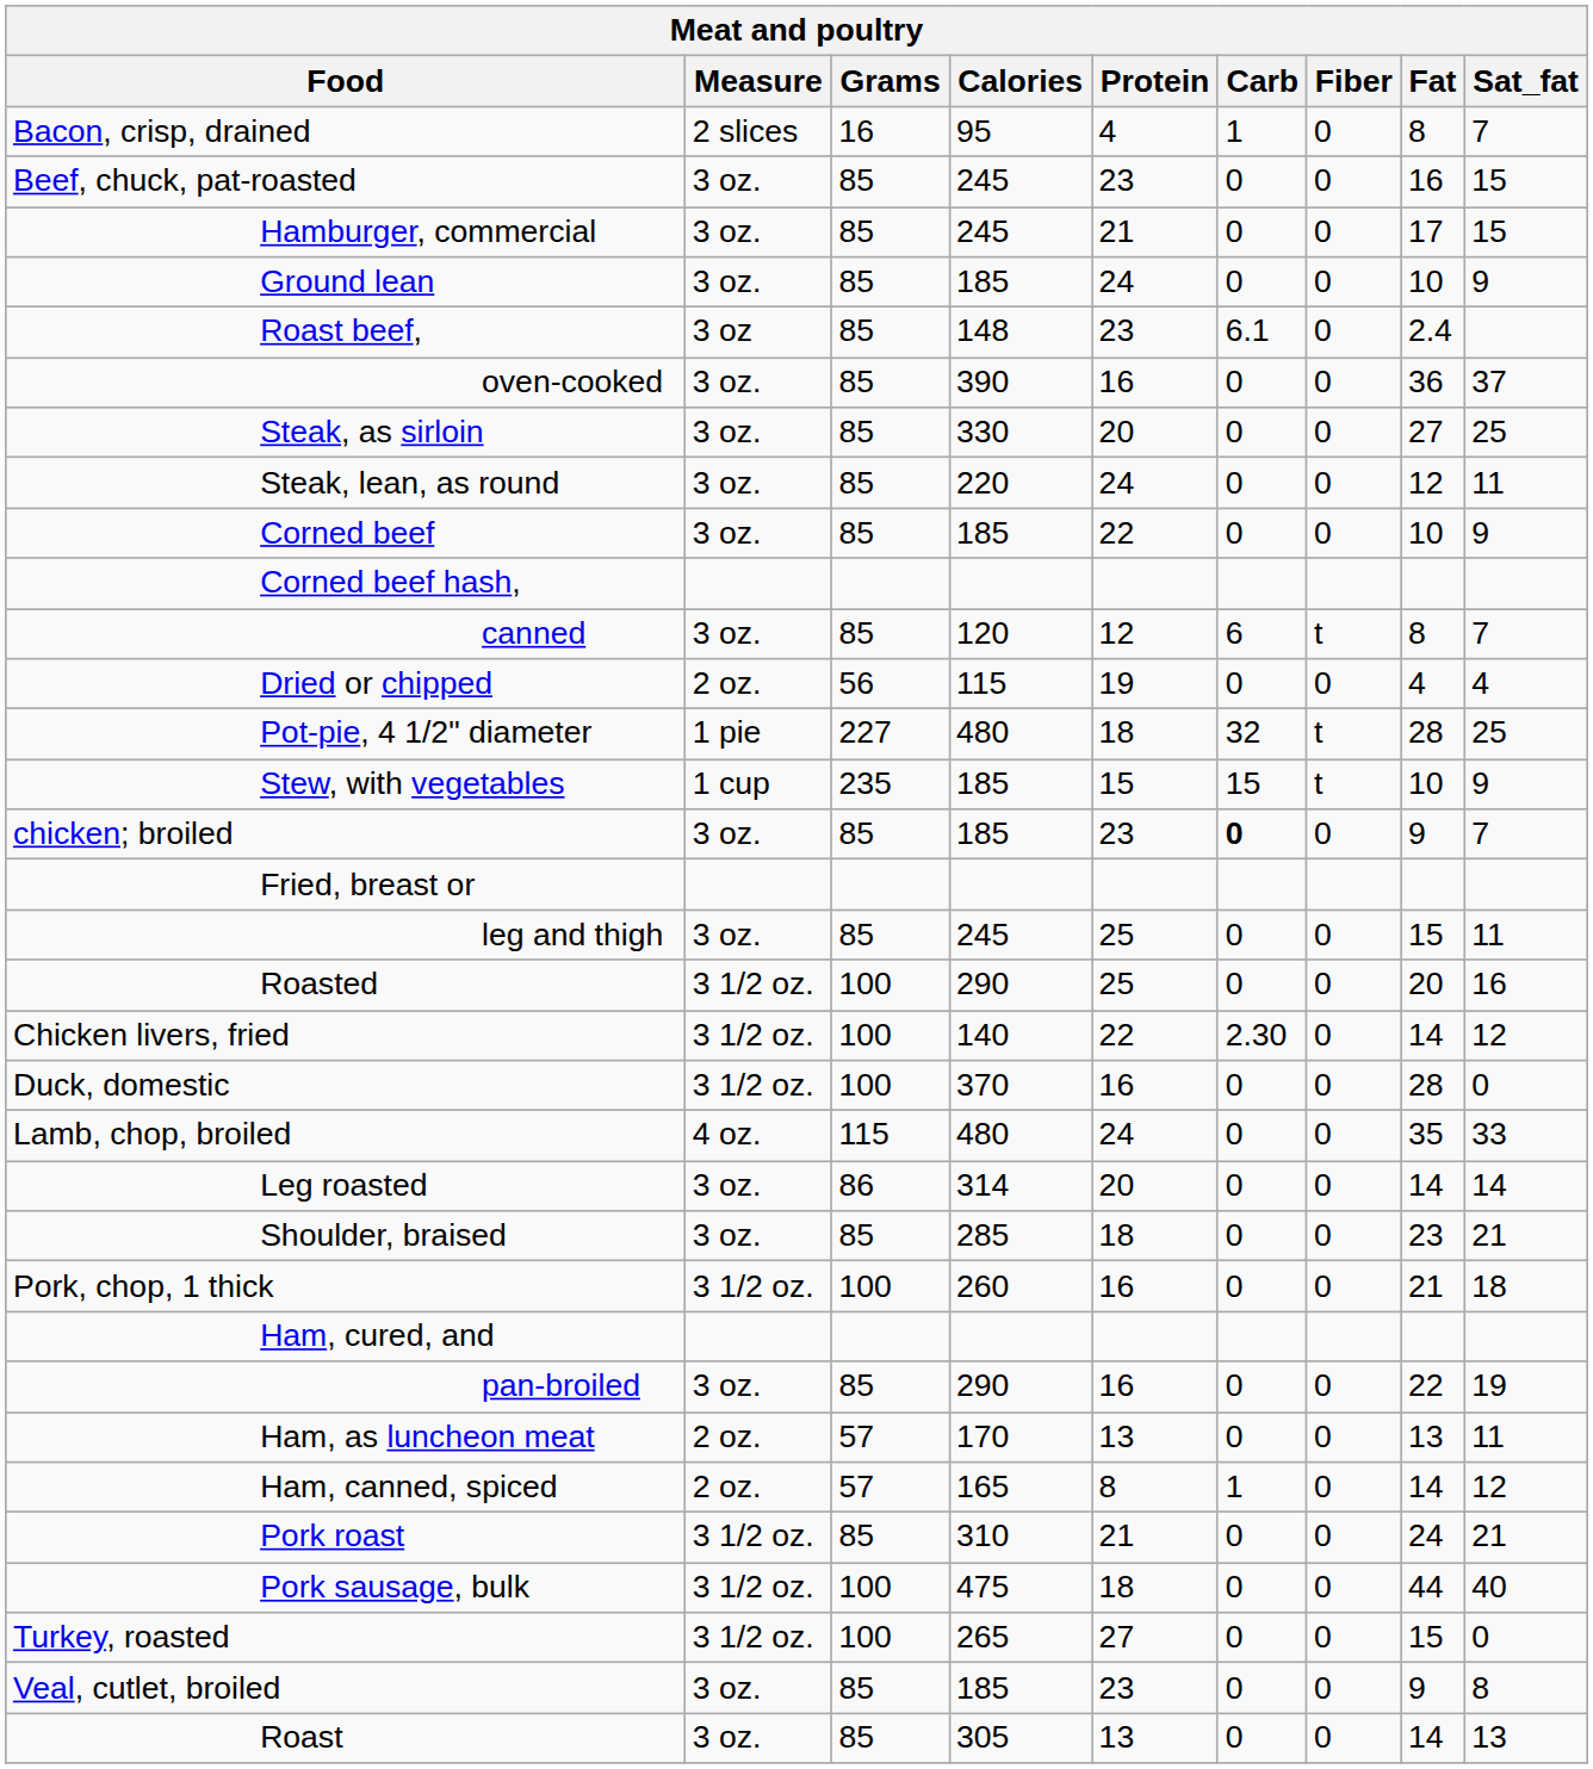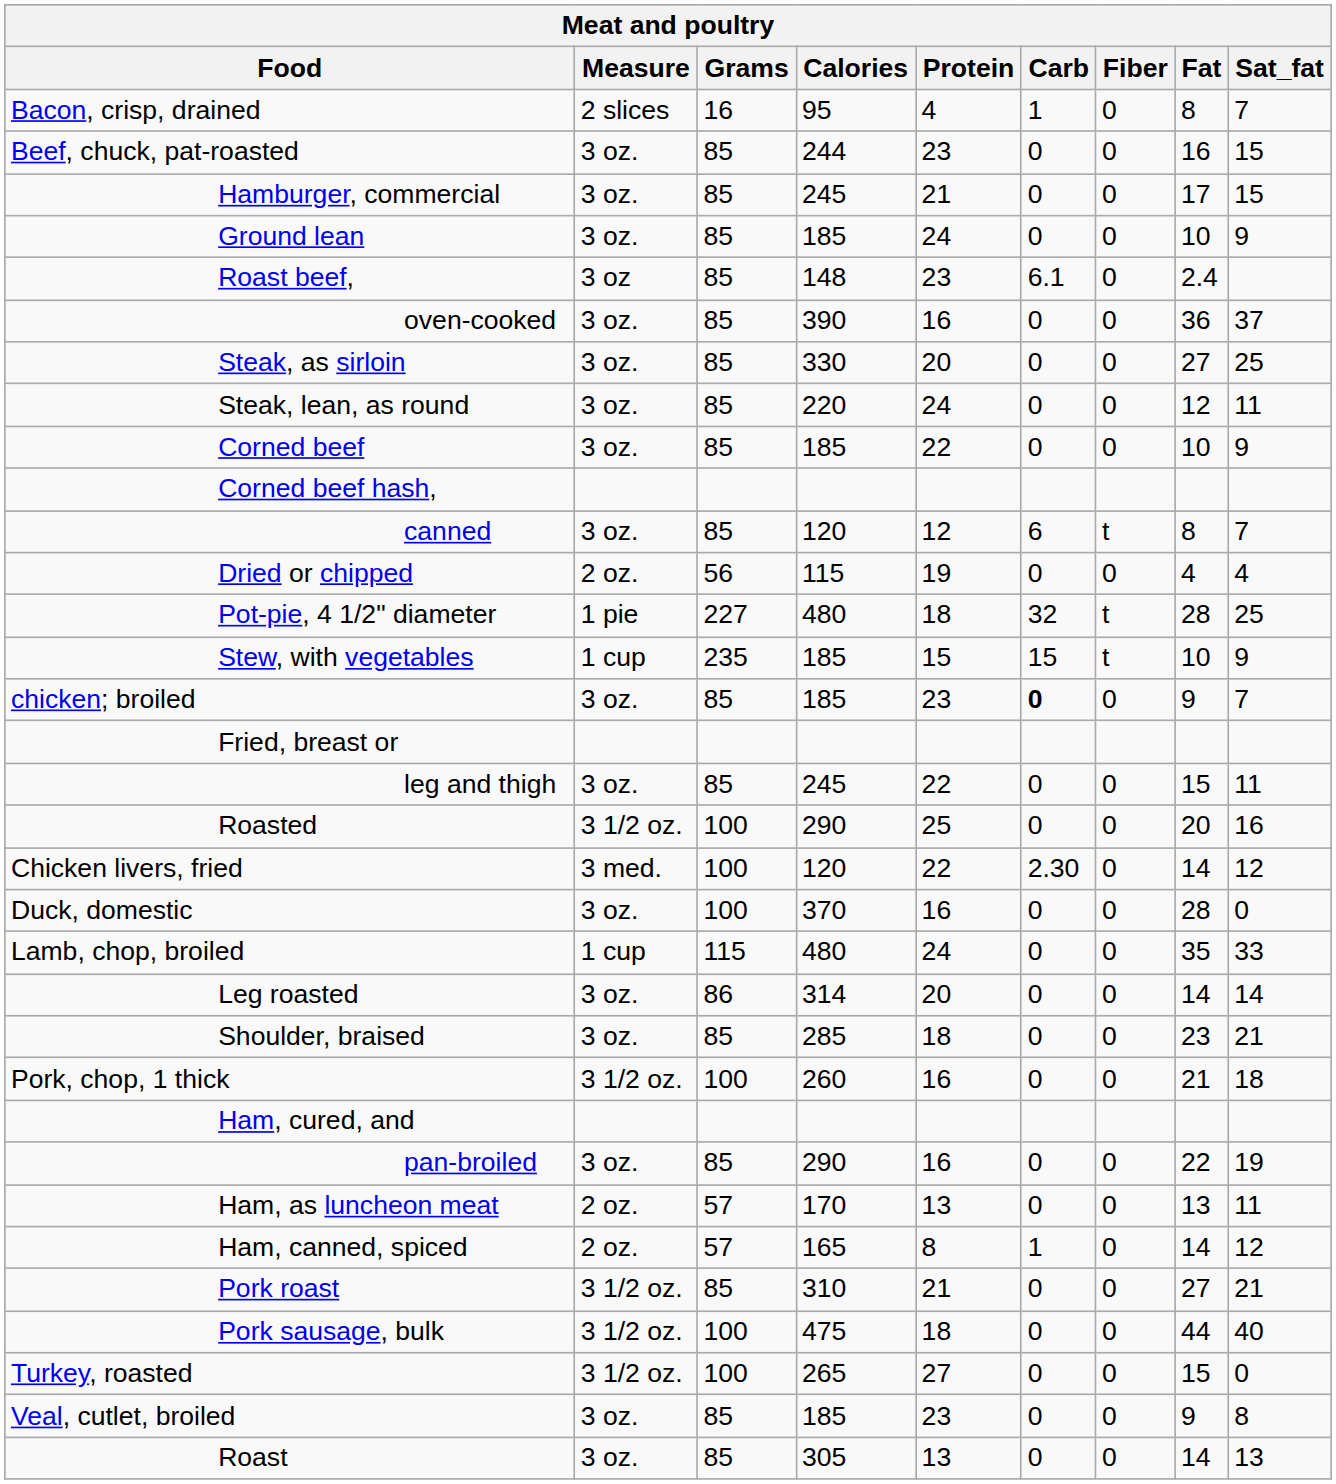Beef, chuck, pat-roasted | Calories: 245 -> 244
leg and thigh | Protein: 25 -> 22
Chicken livers, fried | Measure: 3 1/2 oz. -> 3 med.
Chicken livers, fried | Calories: 140 -> 120
Duck, domestic | Measure: 3 1/2 oz. -> 3 oz.
Lamb, chop, broiled | Measure: 4 oz. -> 1 cup
Pork roast | Fat: 24 -> 27
